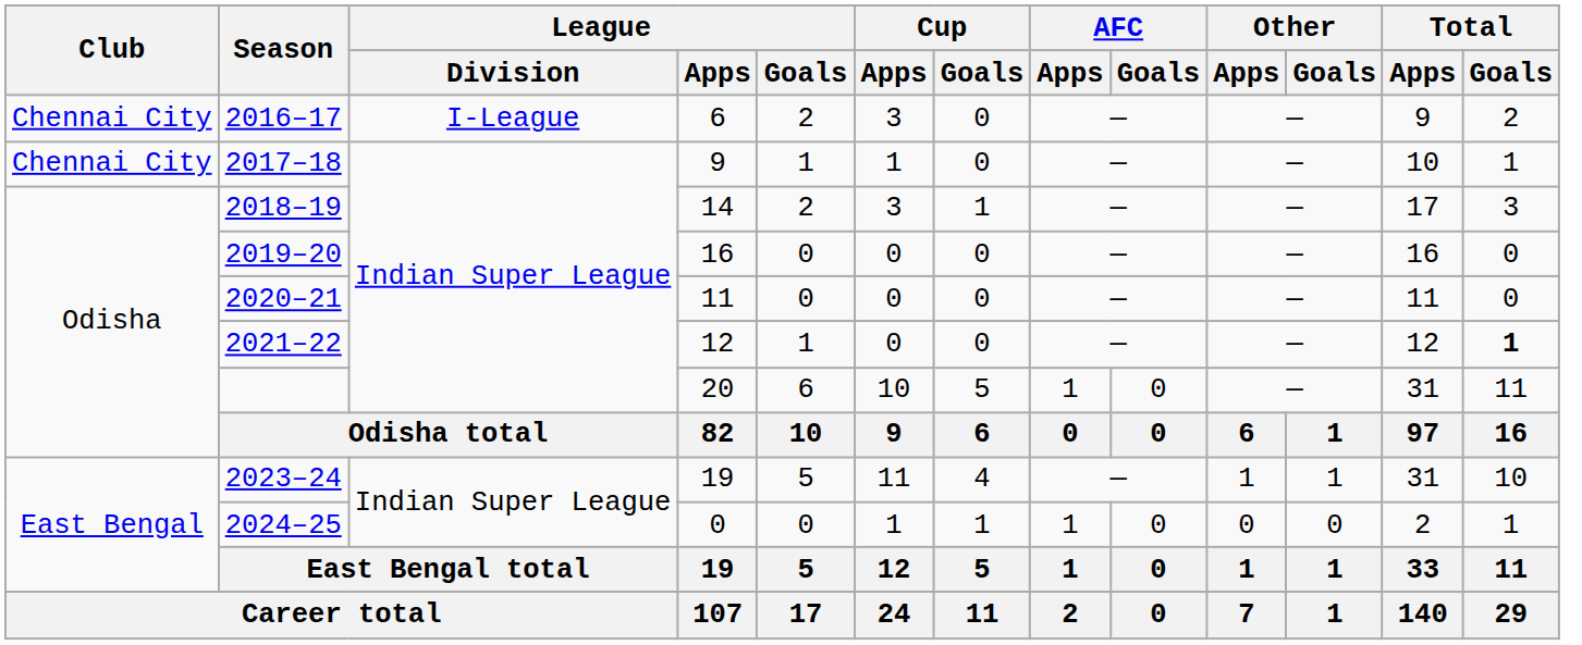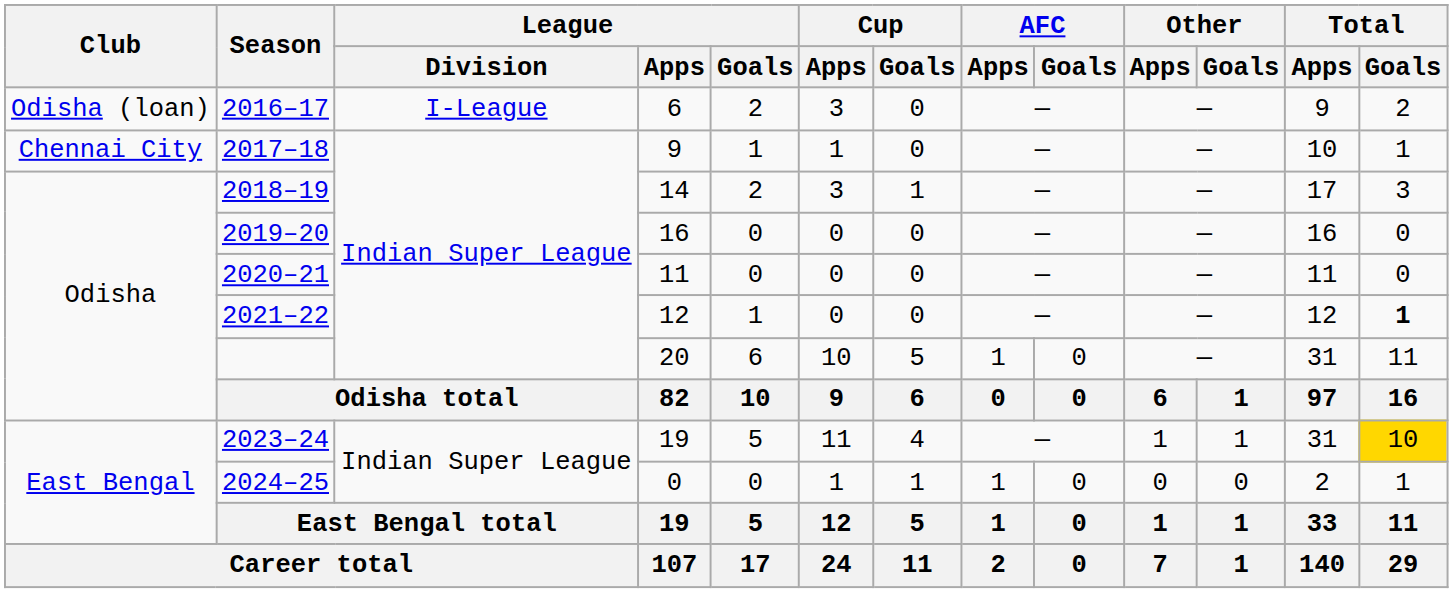2016–17 | Club: Chennai City -> Odisha (loan)
2023–24 | Total / Goals: no background -> gold background
